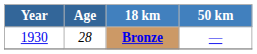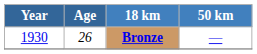Bronze | Age: 28 -> 26
